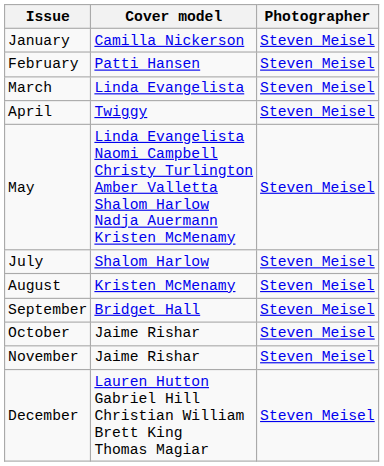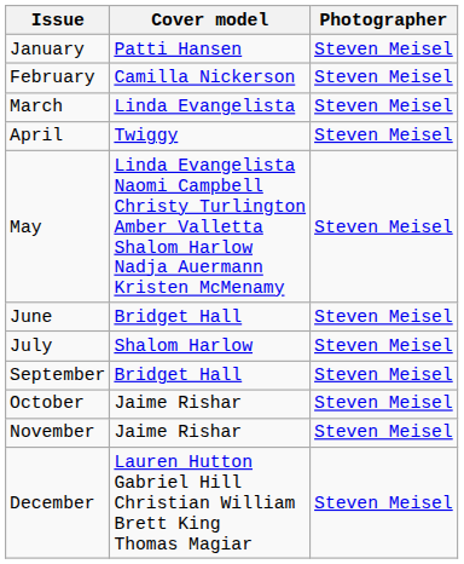January | Cover model: Camilla Nickerson -> Patti Hansen
February | Cover model: Patti Hansen -> Camilla Nickerson
+ row: June | Bridget Hall | Steven Meisel
- row: August | Kristen McMenamy | Steven Meisel
